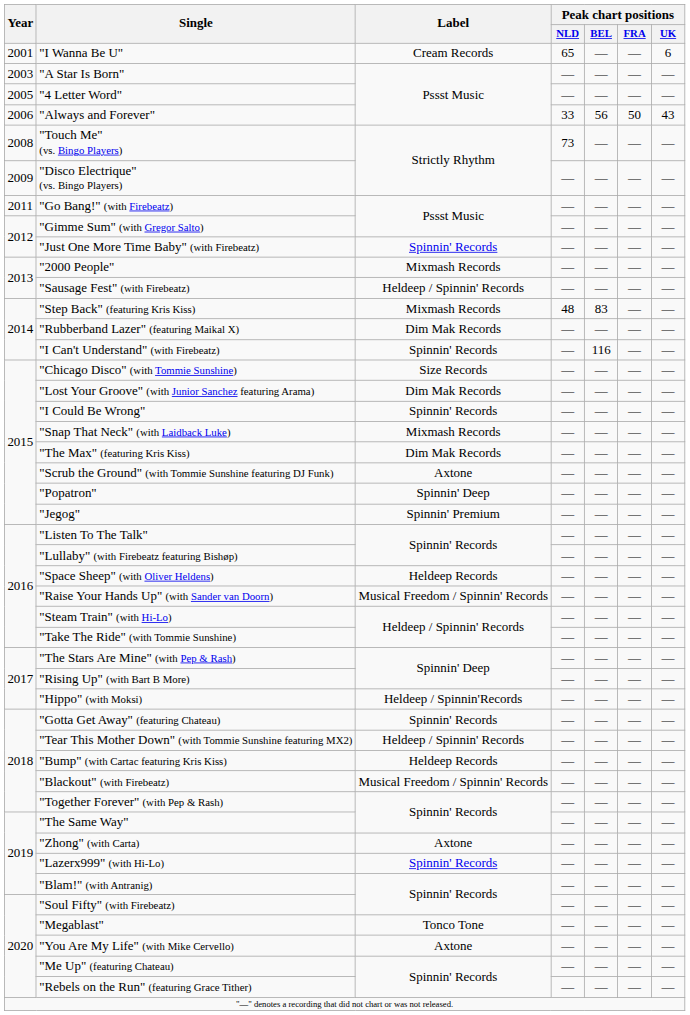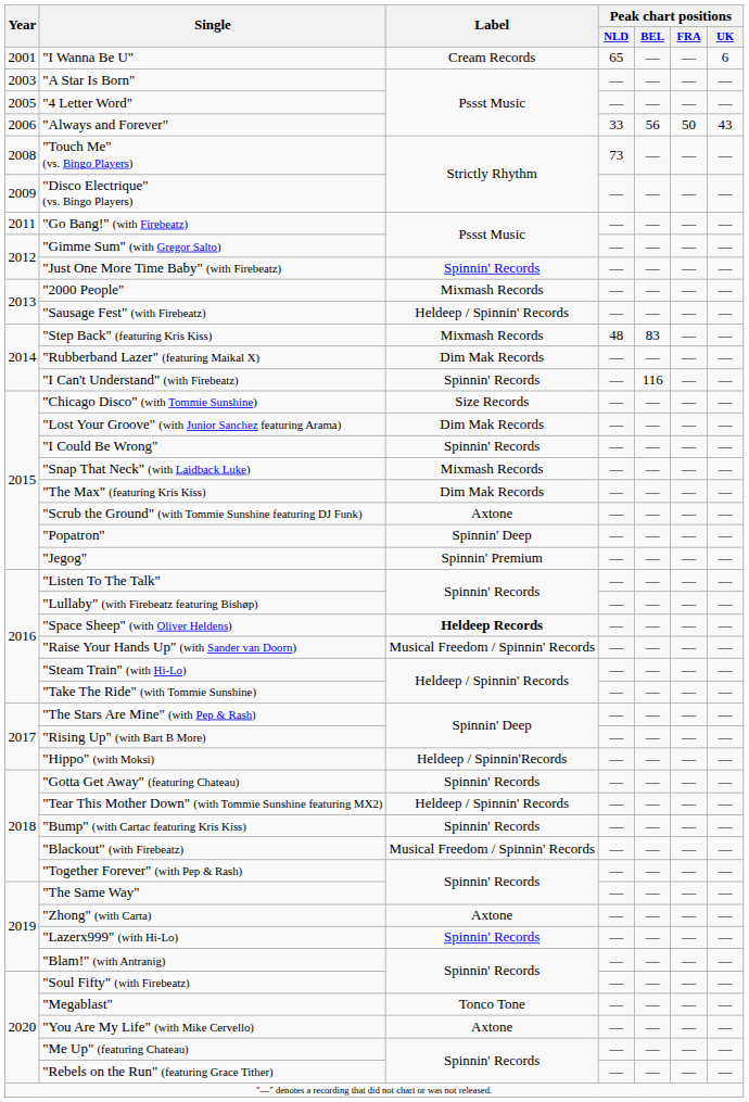"Space Sheep" (with Oliver Heldens) | Label: normal -> bold
"Bump" (with Cartac featuring Kris Kiss) | Label: Heldeep Records -> Spinnin' Records
